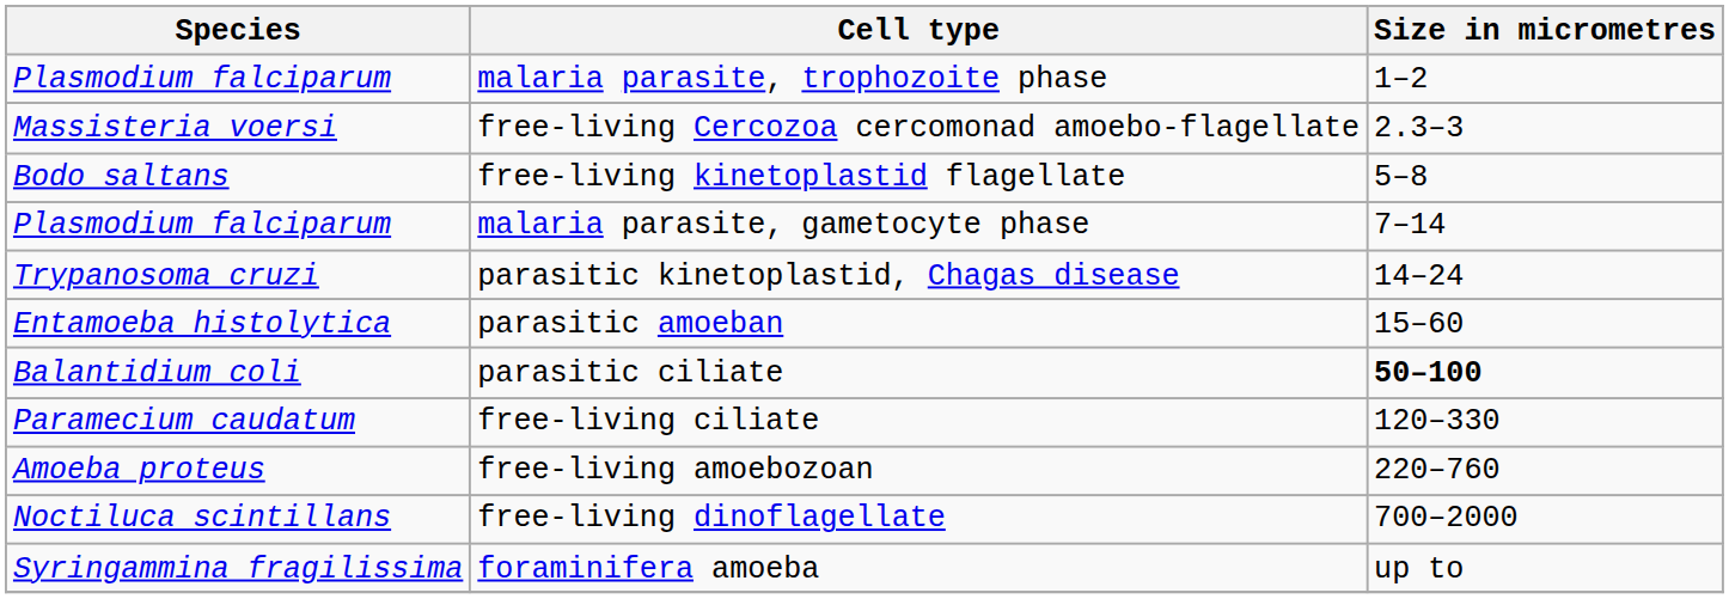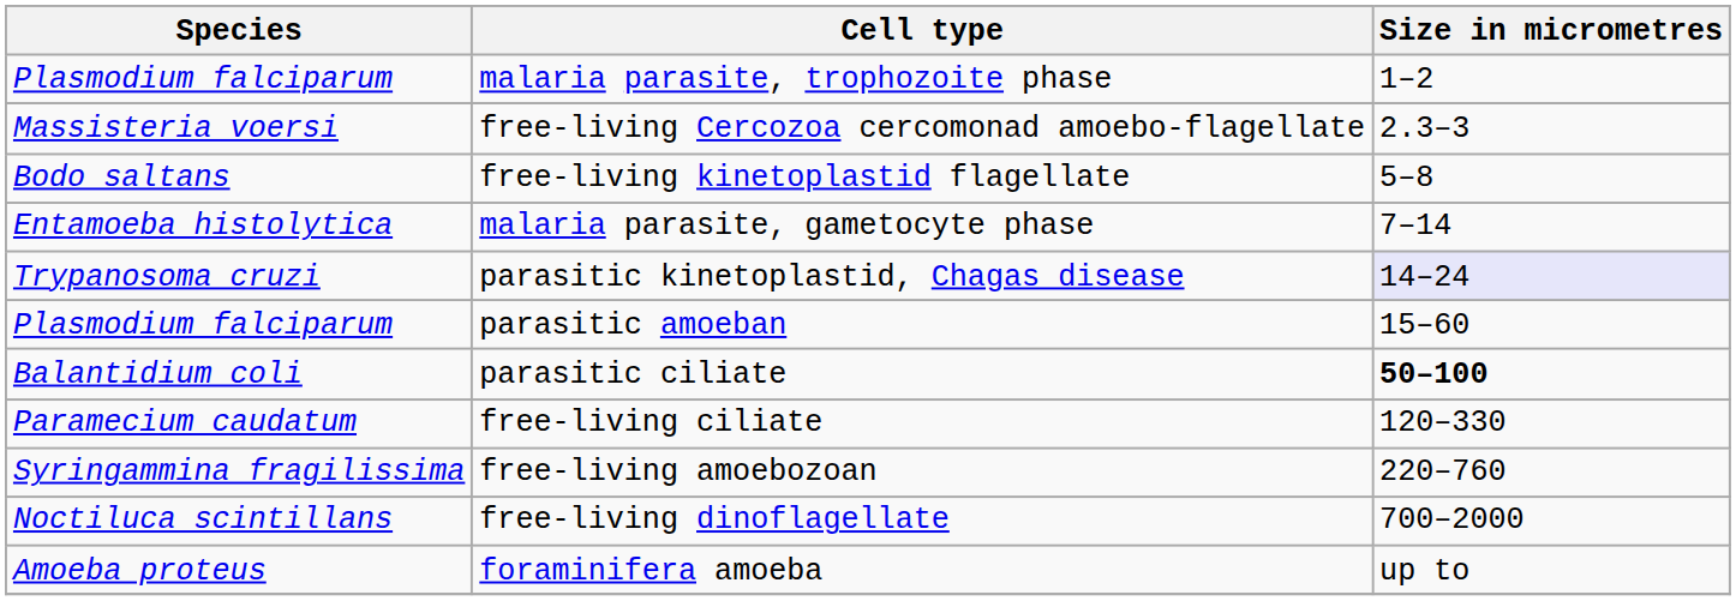malaria parasite, gametocyte phase | Species: Plasmodium falciparum -> Entamoeba histolytica
parasitic kinetoplastid, Chagas disease | Size in micrometres: no background -> lavender background
parasitic amoeban | Species: Entamoeba histolytica -> Plasmodium falciparum
free-living amoebozoan | Species: Amoeba proteus -> Syringammina fragilissima
foraminifera amoeba | Species: Syringammina fragilissima -> Amoeba proteus
